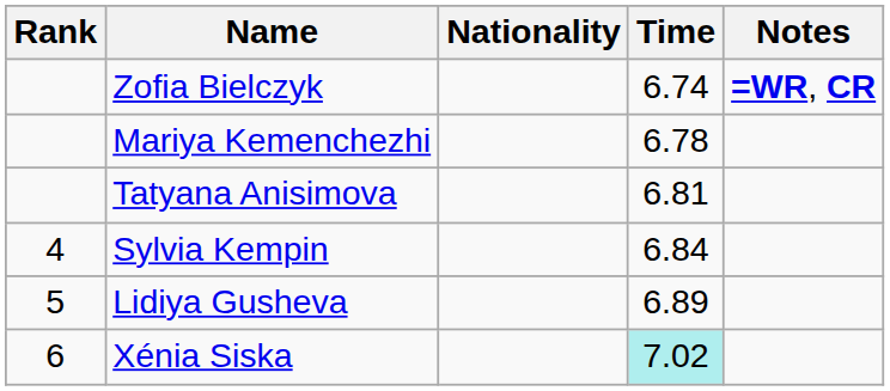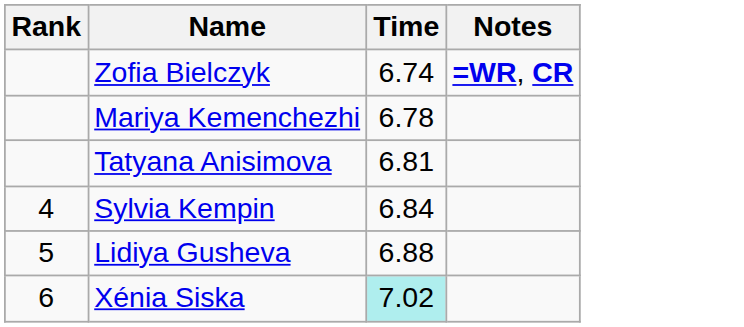- column: Nationality
Lidiya Gusheva | Time: 6.89 -> 6.88
